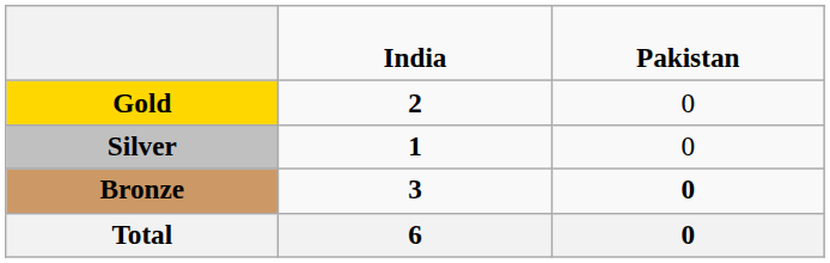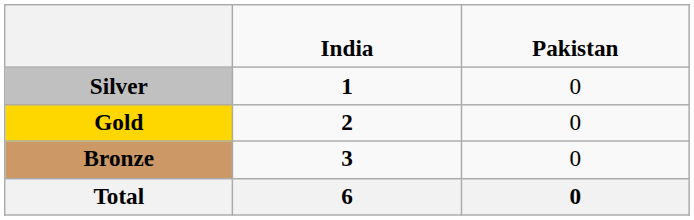rows swapped: Gold <-> Silver
Bronze | column 3: bold -> normal
